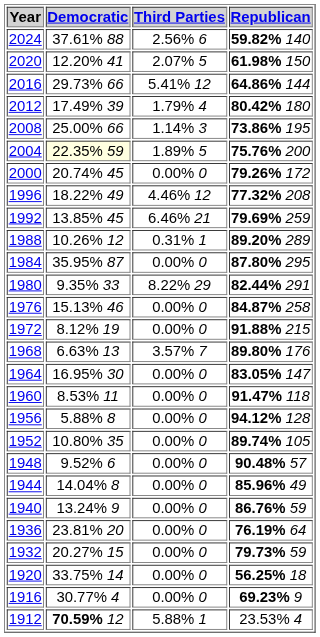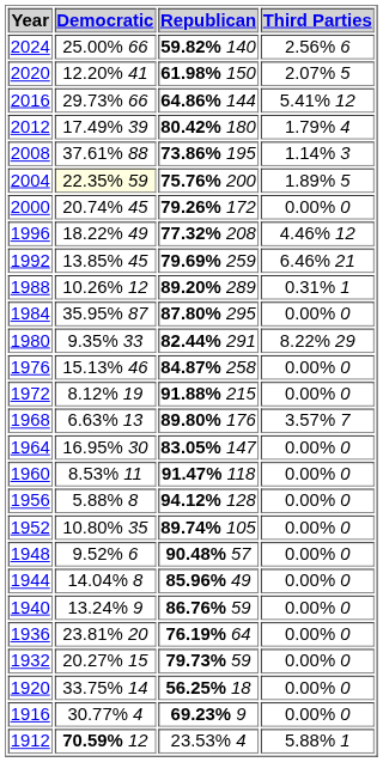columns swapped: Republican <-> Third Parties
2024 | Democratic: 37.61% 88 -> 25.00% 66
2008 | Democratic: 25.00% 66 -> 37.61% 88
